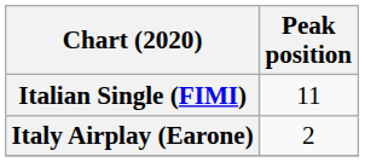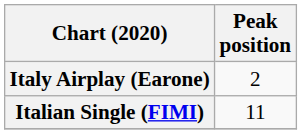rows swapped: Italian Single (FIMI) <-> Italy Airplay (Earone)
